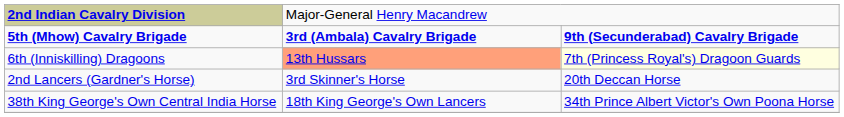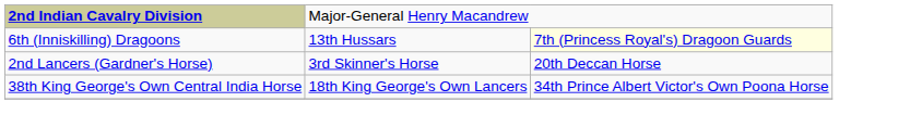- row: 5th (Mhow) Cavalry Brigade | 3rd (Ambala) Cavalry Brigade | 9th (Secunderabad) Cavalry Brigade
6th (Inniskilling) Dragoons | column 2: lightsalmon background -> no background
